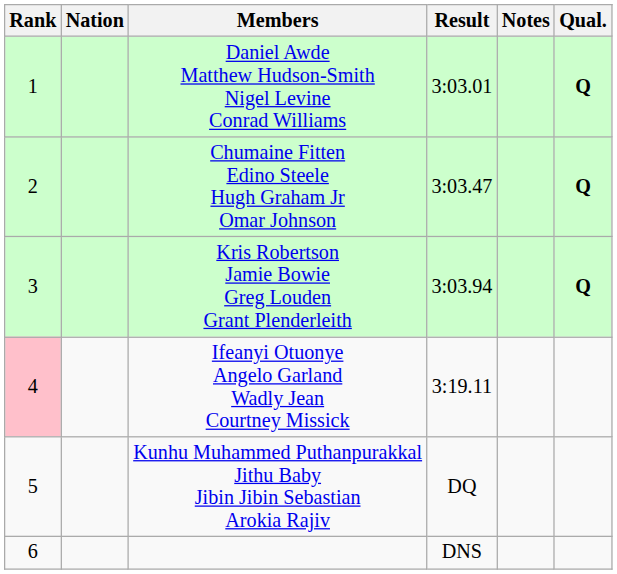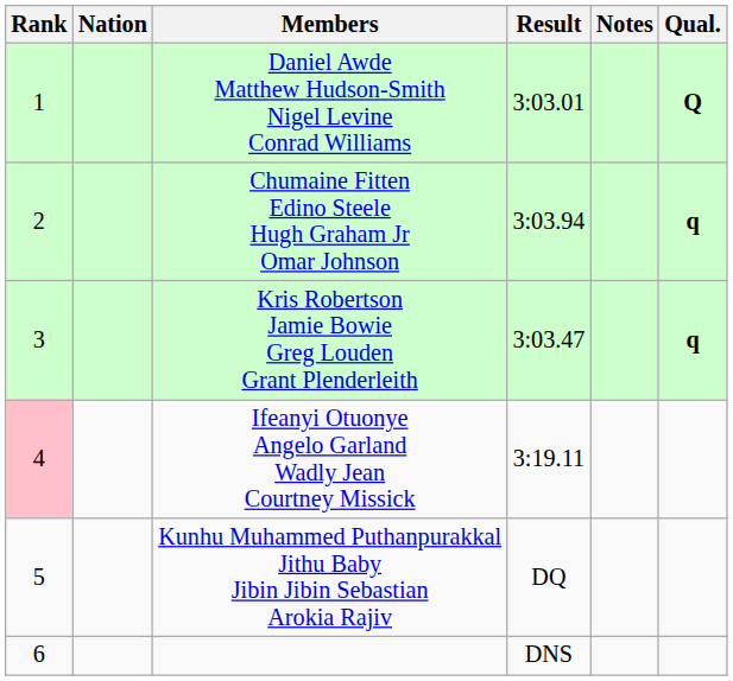Chumaine Fitten Edino Steele Hugh Graham Jr Omar Johnson | Result: 3:03.47 -> 3:03.94
Chumaine Fitten Edino Steele Hugh Graham Jr Omar Johnson | Qual.: Q -> q
Kris Robertson Jamie Bowie Greg Louden Grant Plenderleith | Result: 3:03.94 -> 3:03.47
Kris Robertson Jamie Bowie Greg Louden Grant Plenderleith | Qual.: Q -> q
